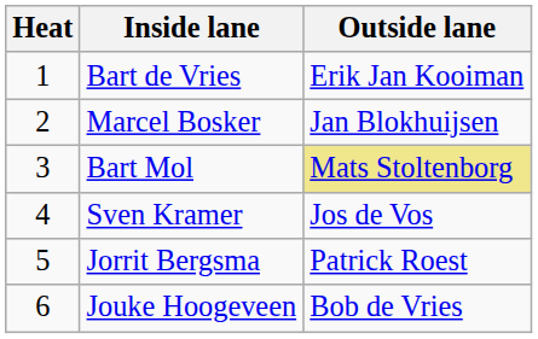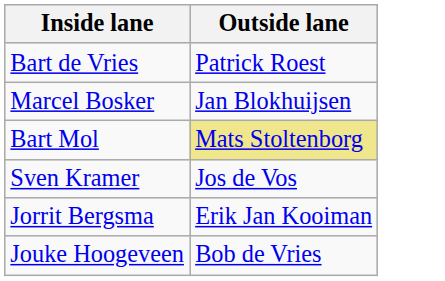- column: Heat | 1 | 2 | 3 | 4 | 5 | 6
Bart de Vries | Outside lane: Erik Jan Kooiman -> Patrick Roest
Jorrit Bergsma | Outside lane: Patrick Roest -> Erik Jan Kooiman
